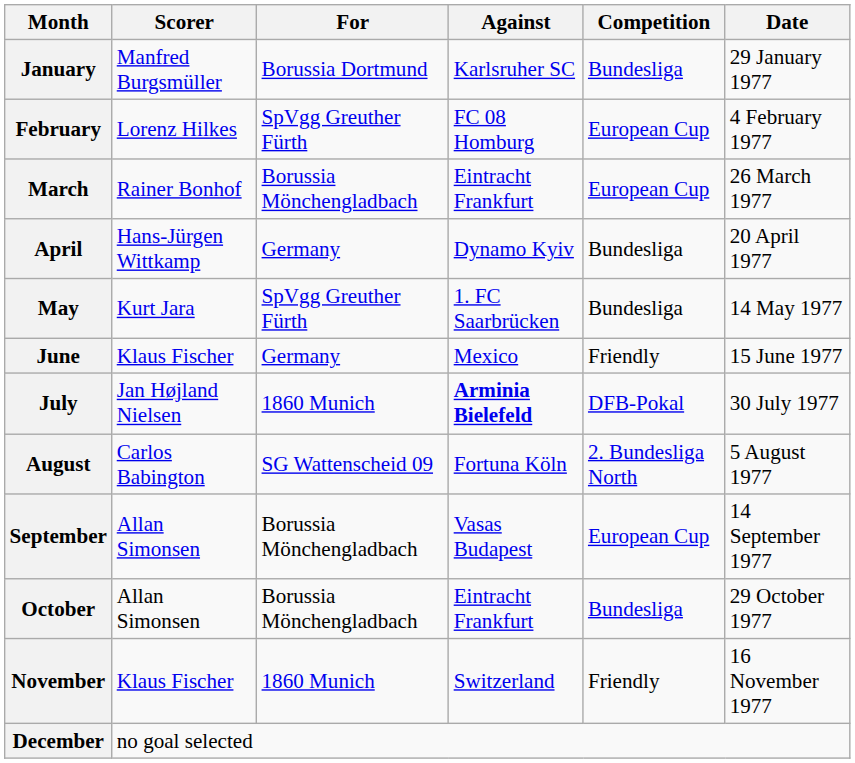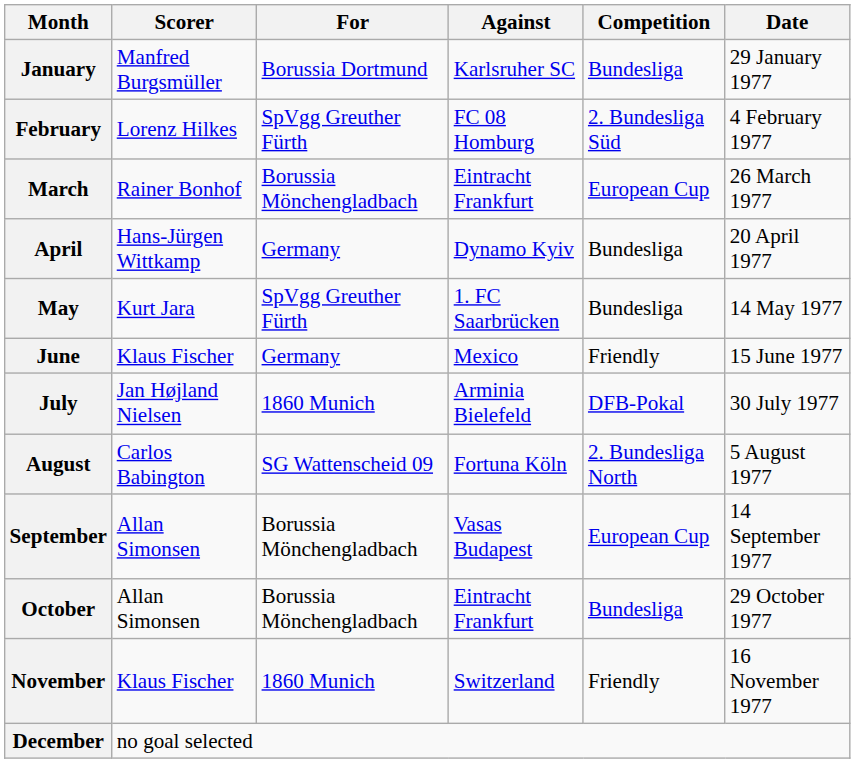February | Competition: European Cup -> 2. Bundesliga Süd
July | Against: bold -> normal
